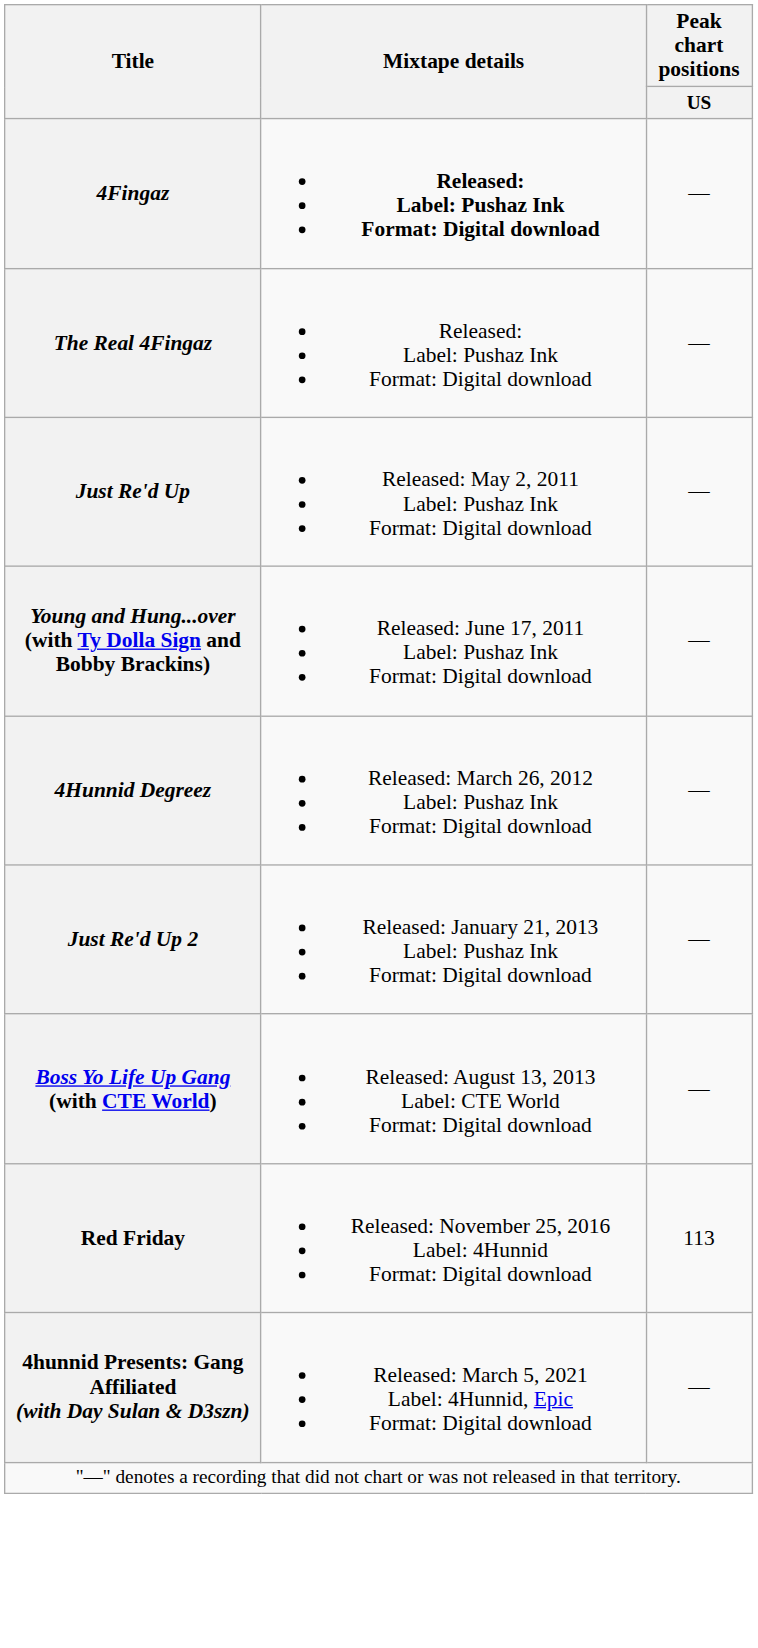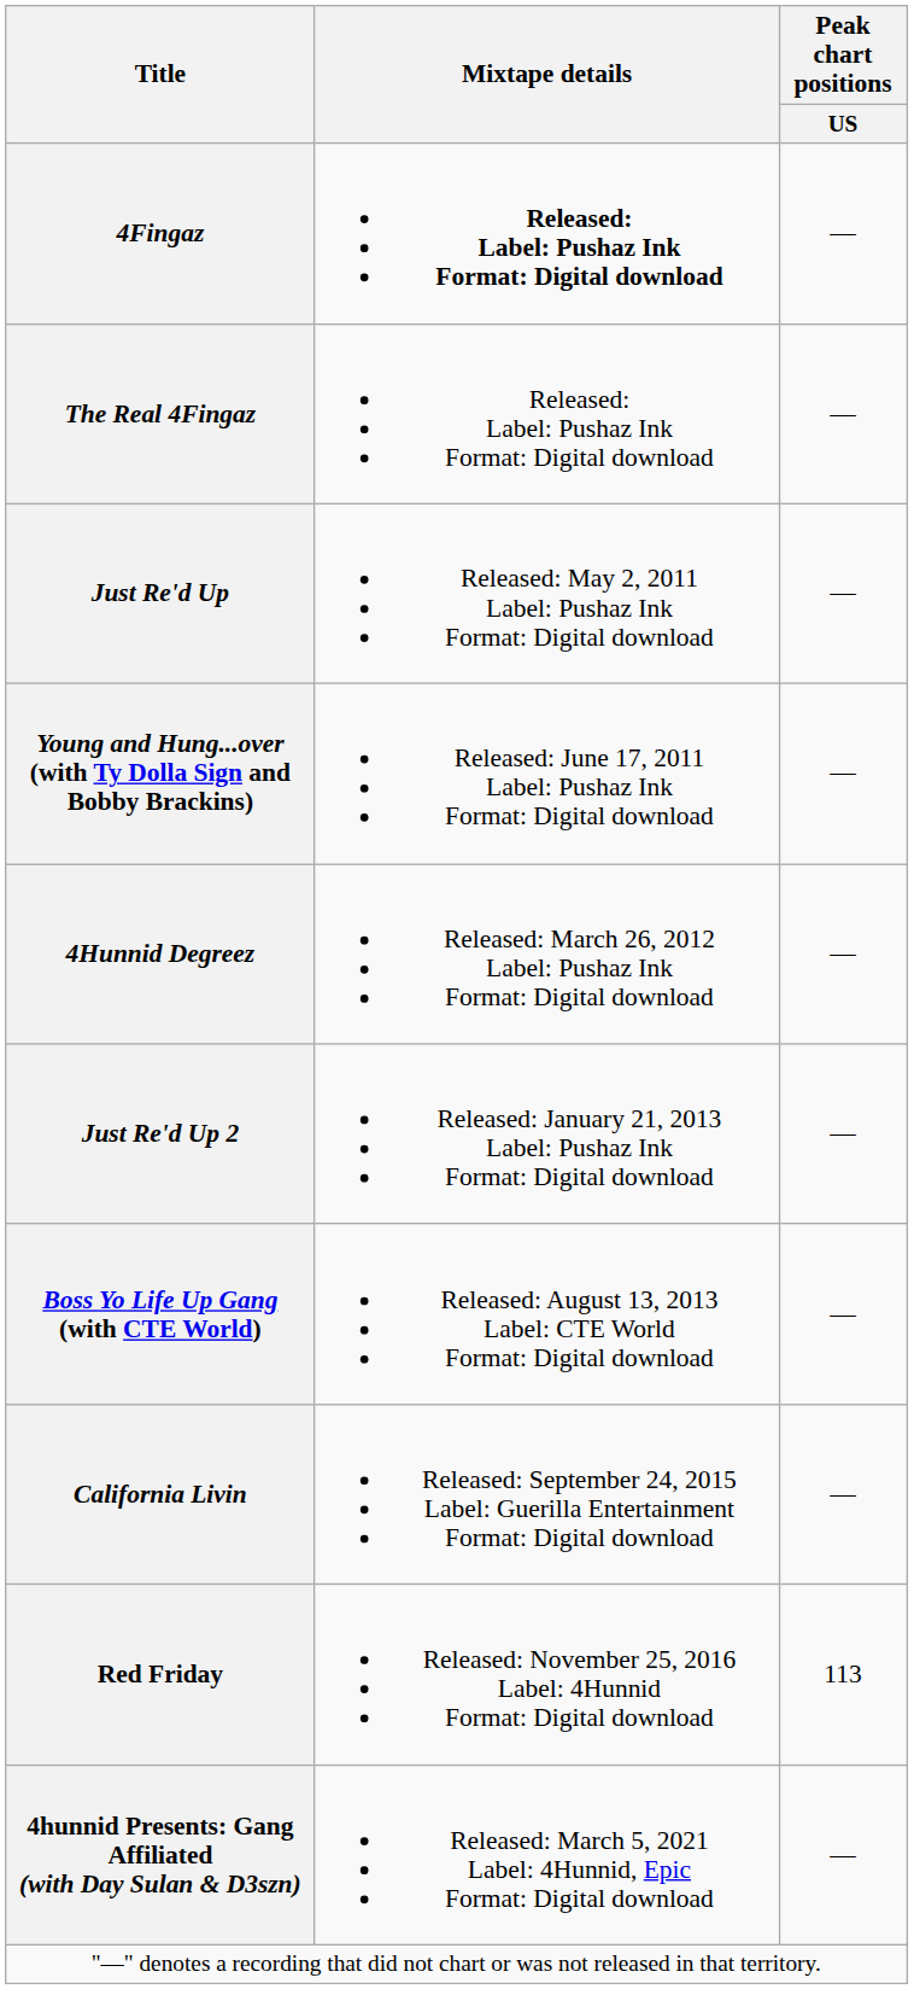+ row: California Livin | Released: September 24, 2015 Label: Guerilla Entertainment Format: Digital download | —
